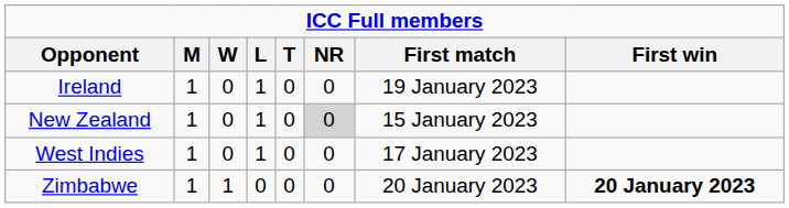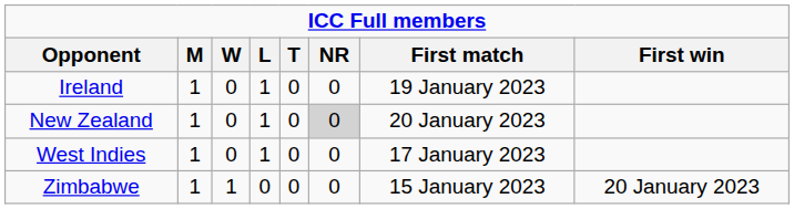New Zealand | First match: 15 January 2023 -> 20 January 2023
Zimbabwe | First match: 20 January 2023 -> 15 January 2023
Zimbabwe | First win: bold -> normal
